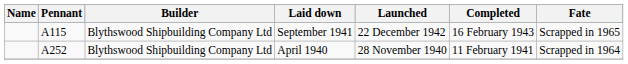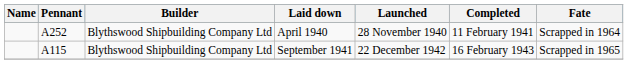rows swapped: September 1941 <-> April 1940
